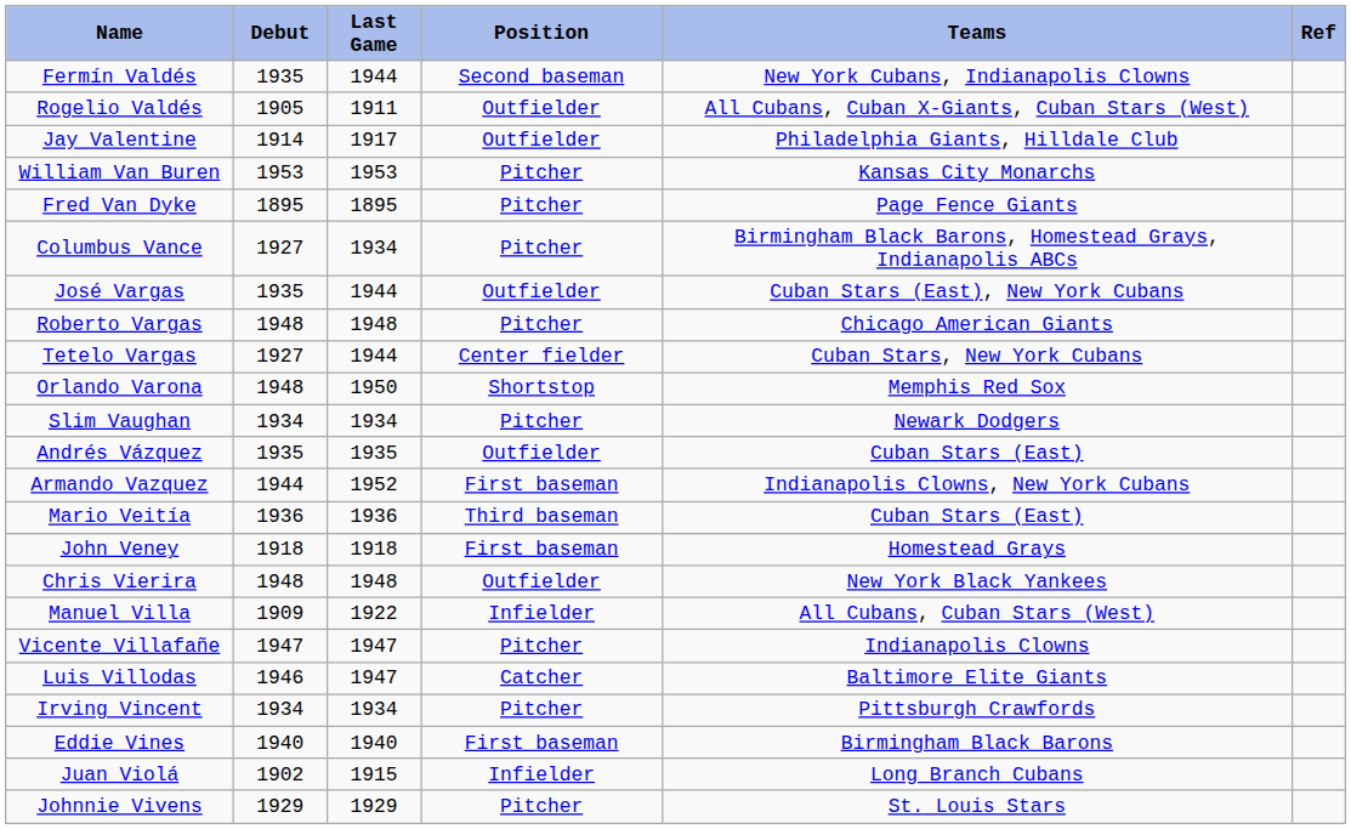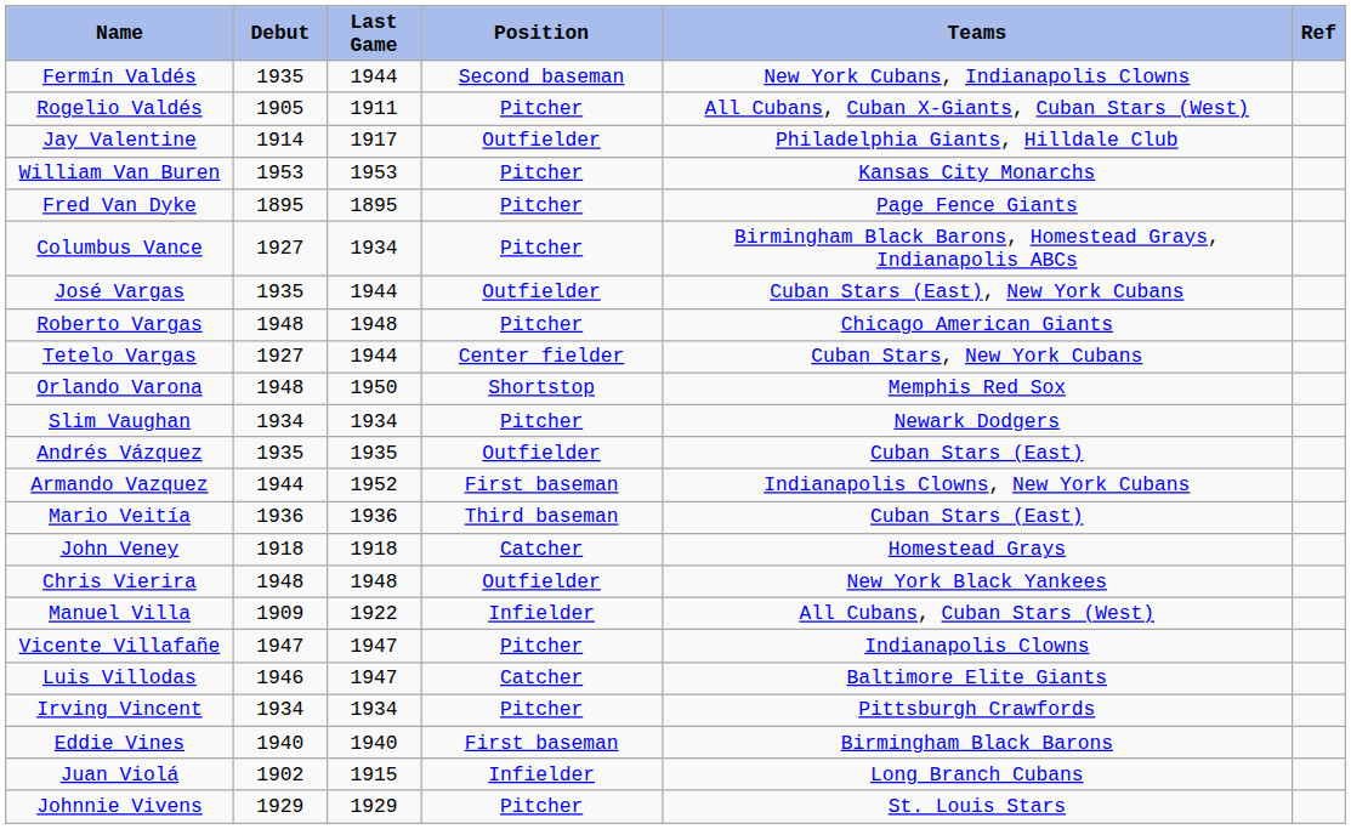Rogelio Valdés | Position: Outfielder -> Pitcher
John Veney | Position: First baseman -> Catcher
